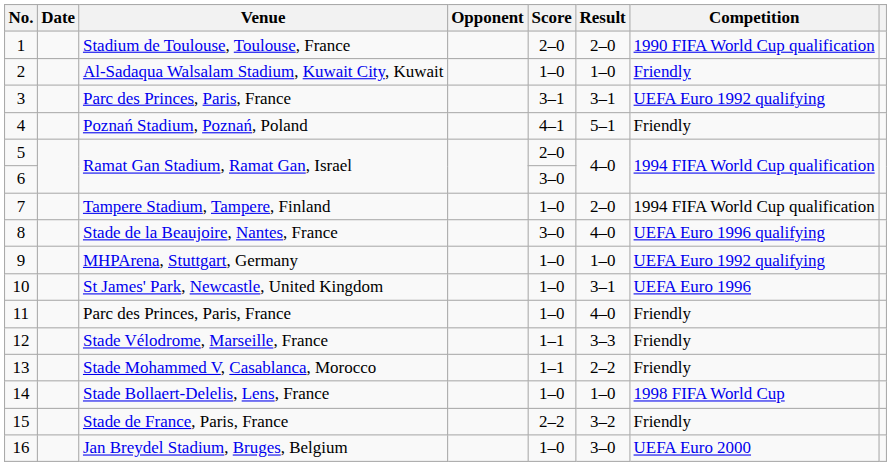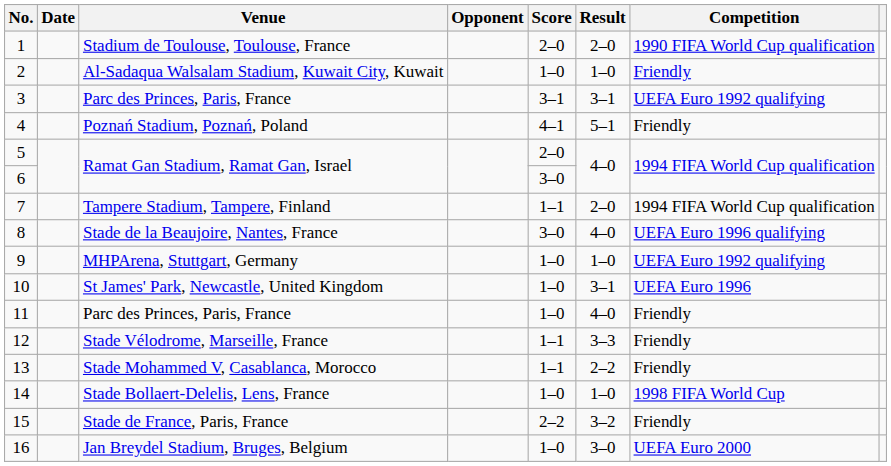7 | Score: 1–0 -> 1–1
